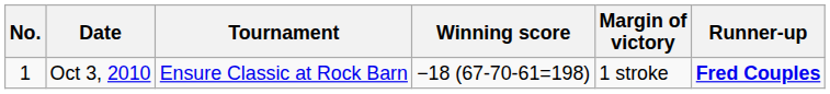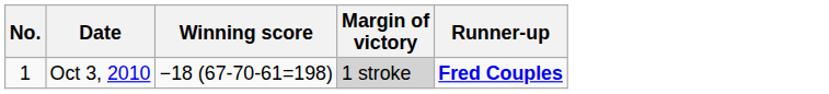- column: Tournament | Ensure Classic at Rock Barn
Oct 3, 2010 | Margin of victory: no background -> lightgrey background
